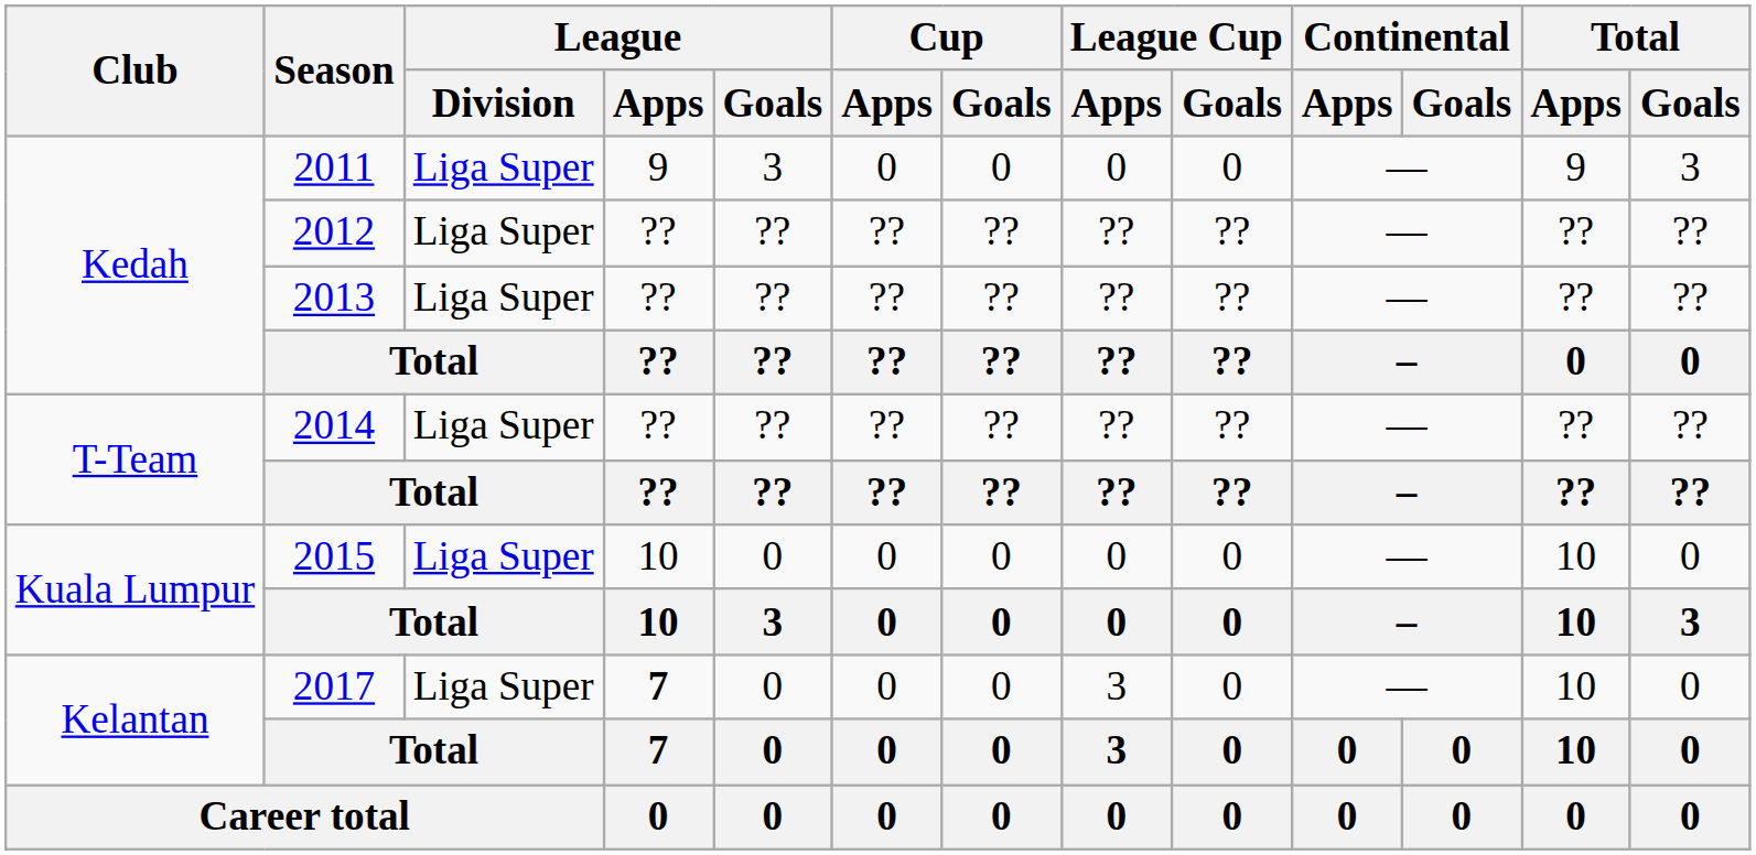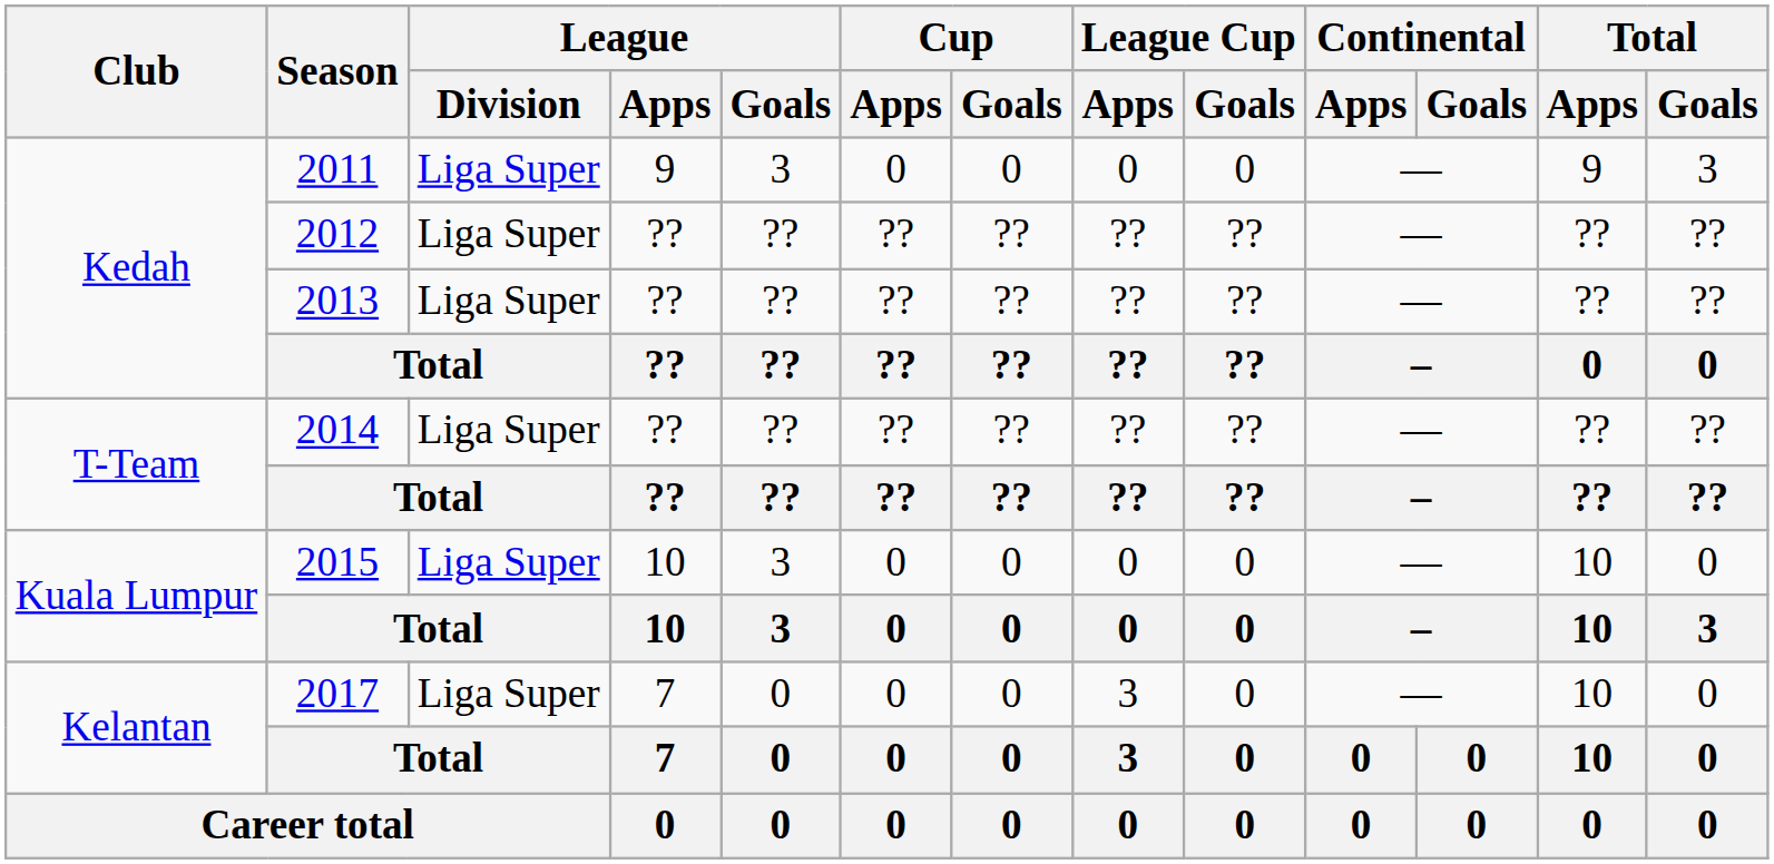2015 | League / Goals: 0 -> 3
2017 | League / Apps: bold -> normal
